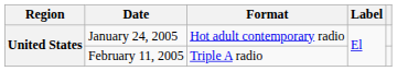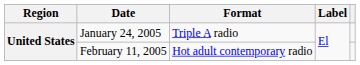January 24, 2005 | Format: Hot adult contemporary radio -> Triple A radio
February 11, 2005 | Format: Triple A radio -> Hot adult contemporary radio
